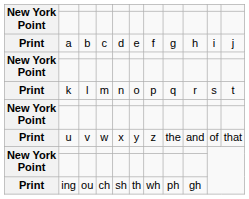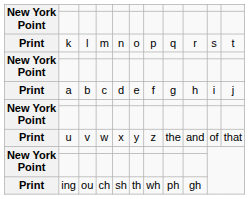rows swapped: a <-> k
